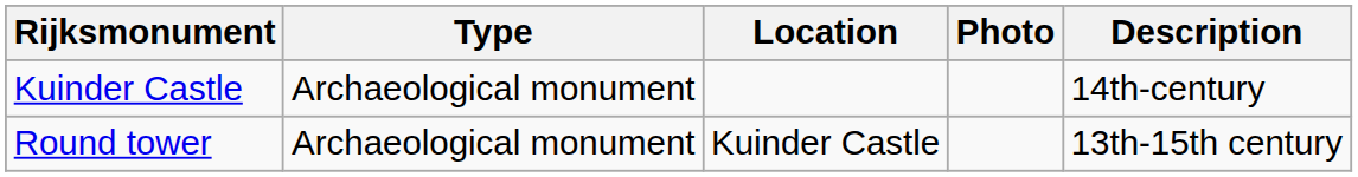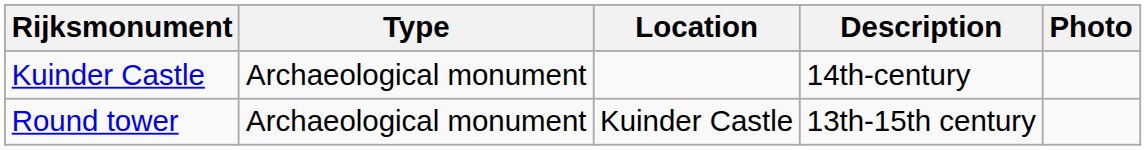columns swapped: Description <-> Photo
